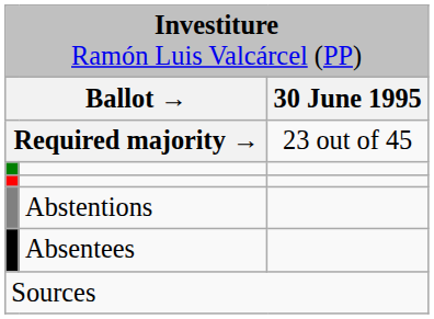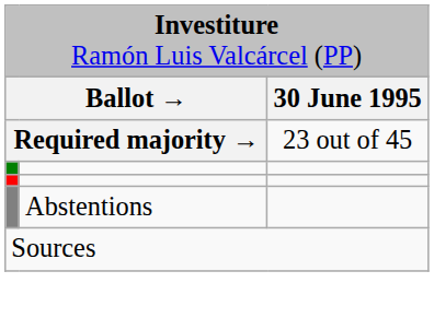- row: Absentees
